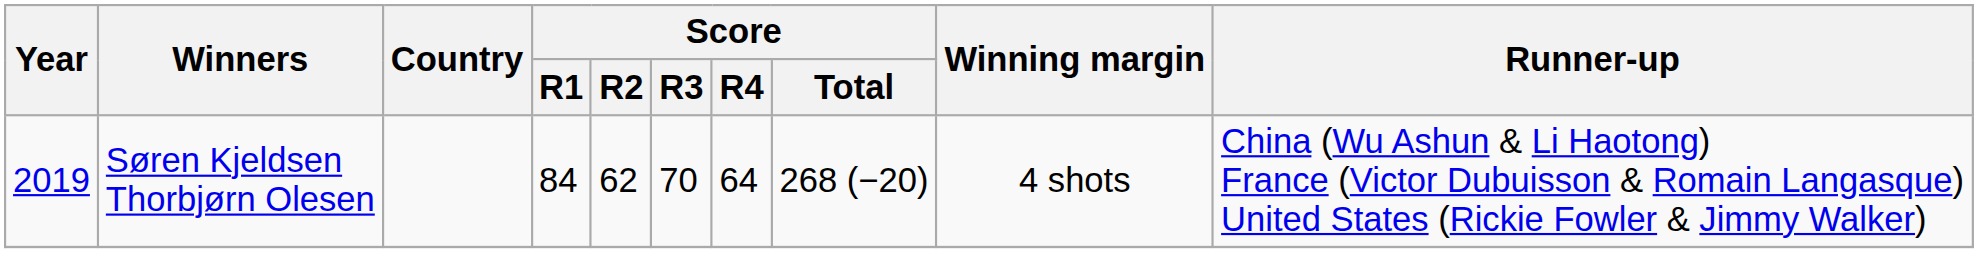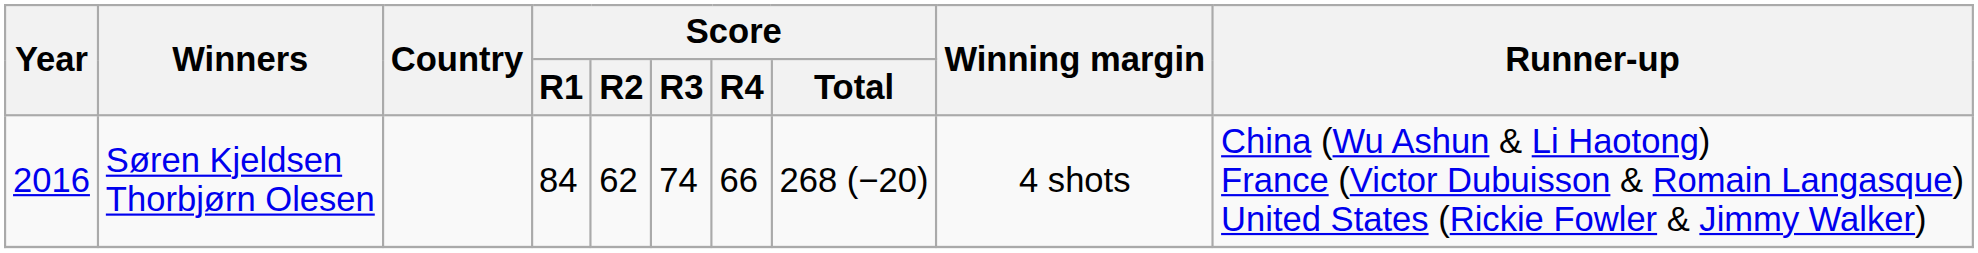Søren Kjeldsen Thorbjørn Olesen | Year: 2019 -> 2016
Søren Kjeldsen Thorbjørn Olesen | Score / R3: 70 -> 74
Søren Kjeldsen Thorbjørn Olesen | Score / R4: 64 -> 66
